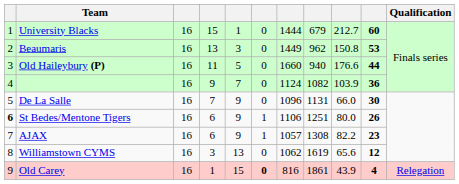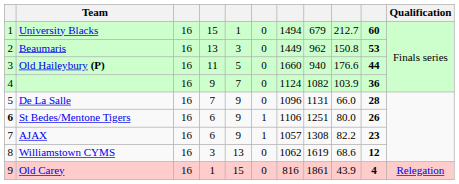University Blacks | column 7: 1444 -> 1494
De La Salle | column 10: 30 -> 28
Williamstown CYMS | column 9: 65.6 -> 68.6
Old Carey | column 6: bold -> normal
